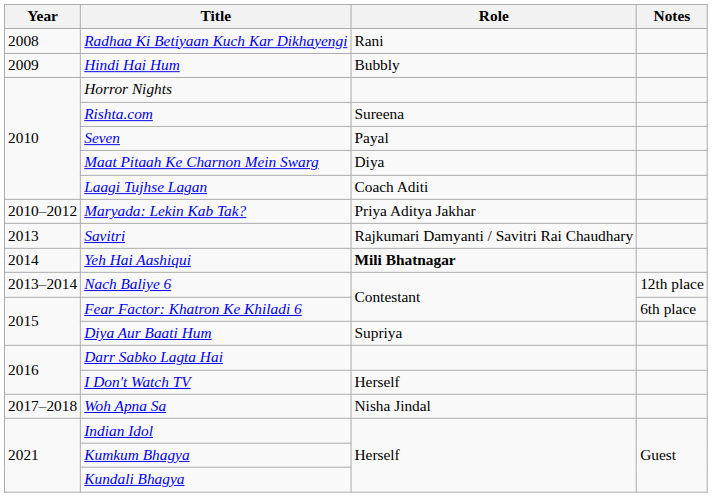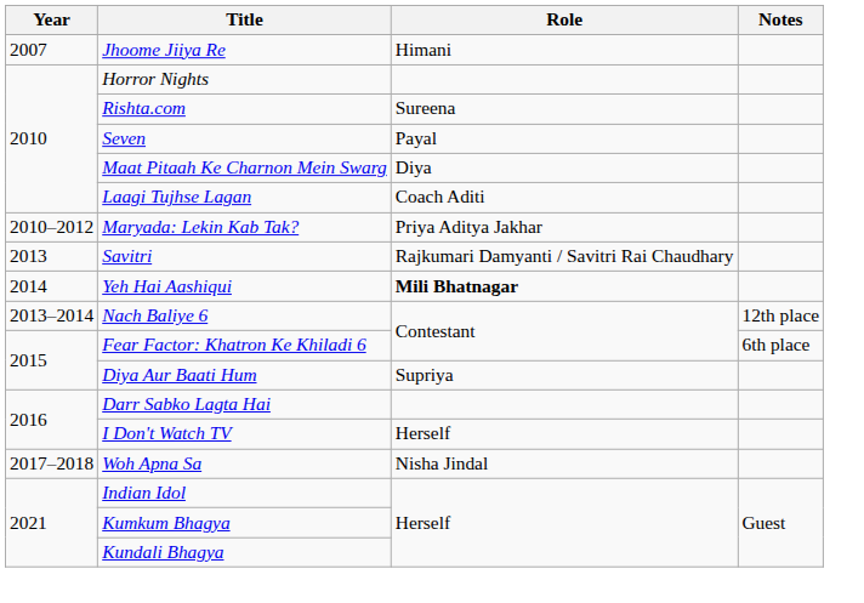+ row: 2007 | Jhoome Jiiya Re | Himani
- row: 2008 | Radhaa Ki Betiyaan Kuch Kar Dikhayengi | Rani
- row: 2009 | Hindi Hai Hum | Bubbly
